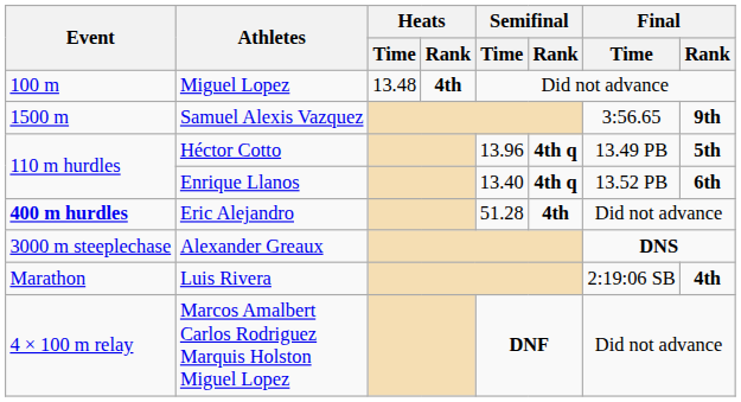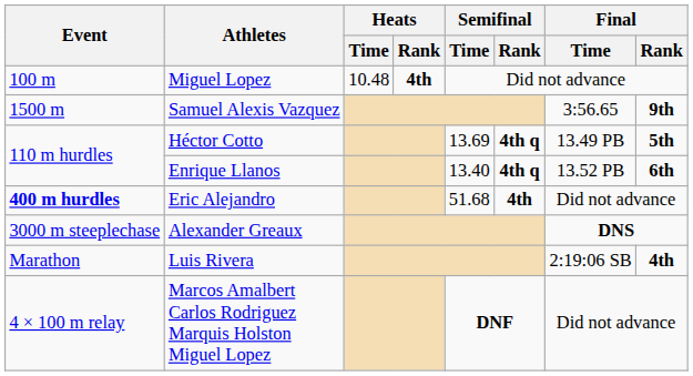Miguel Lopez | Heats / Time: 13.48 -> 10.48
Héctor Cotto | Semifinal / Time: 13.96 -> 13.69
Eric Alejandro | Semifinal / Time: 51.28 -> 51.68
